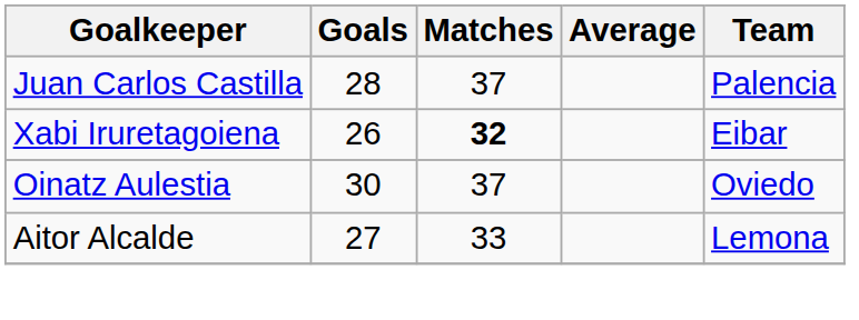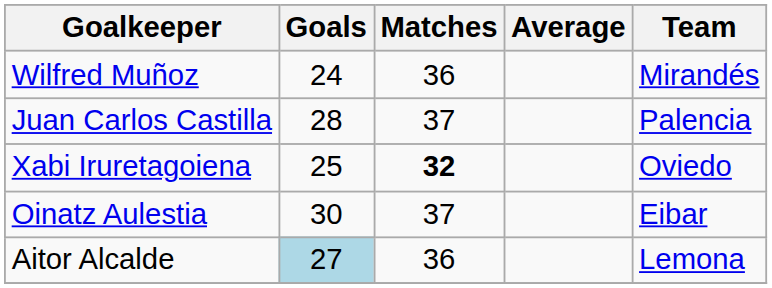+ row: Wilfred Muñoz | 24 | 36 | Mirandés
Xabi Iruretagoiena | Goals: 26 -> 25
Xabi Iruretagoiena | Team: Eibar -> Oviedo
Oinatz Aulestia | Team: Oviedo -> Eibar
Aitor Alcalde | Goals: no background -> lightblue background
Aitor Alcalde | Matches: 33 -> 36
